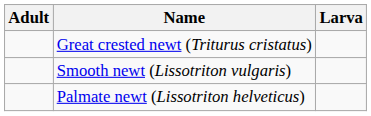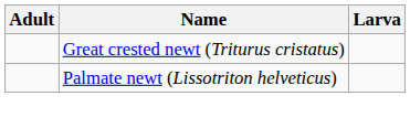- row: Smooth newt (Lissotriton vulgaris)
